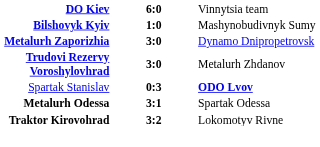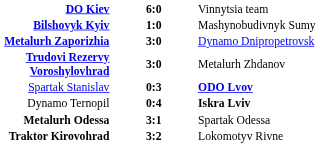+ row: Dynamo Ternopil | 0:4 | Iskra Lviv
